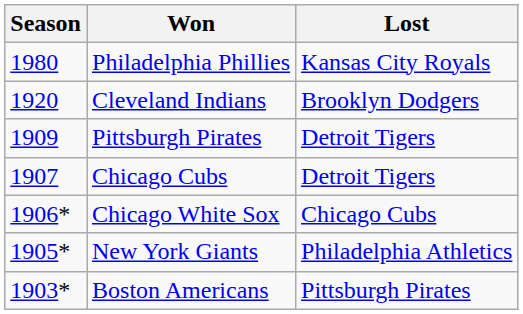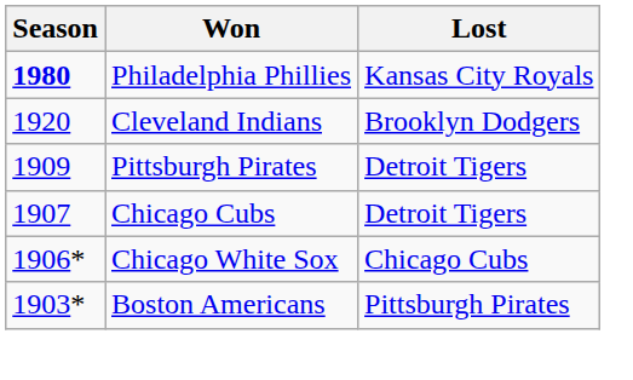Philadelphia Phillies | Season: normal -> bold
- row: 1905* | New York Giants | Philadelphia Athletics
